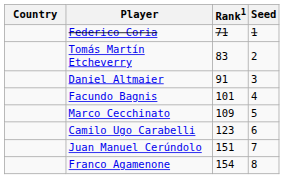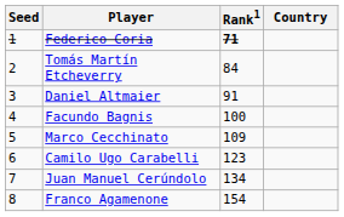columns swapped: Country <-> Seed
Federico Coria | Rank1: normal -> bold
Tomás Martín Etcheverry | Rank1: 83 -> 84
Facundo Bagnis | Rank1: 101 -> 100
Juan Manuel Cerúndolo | Rank1: 151 -> 134
